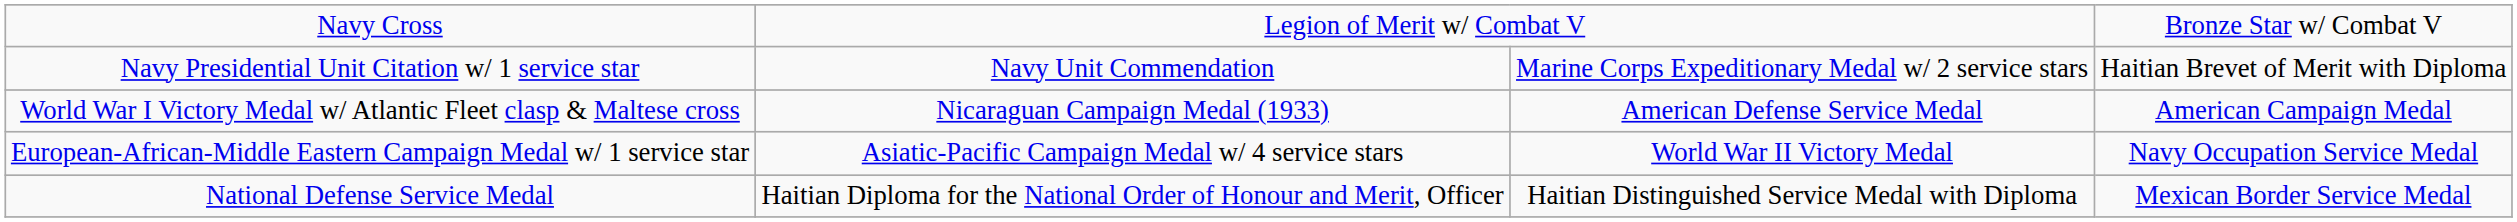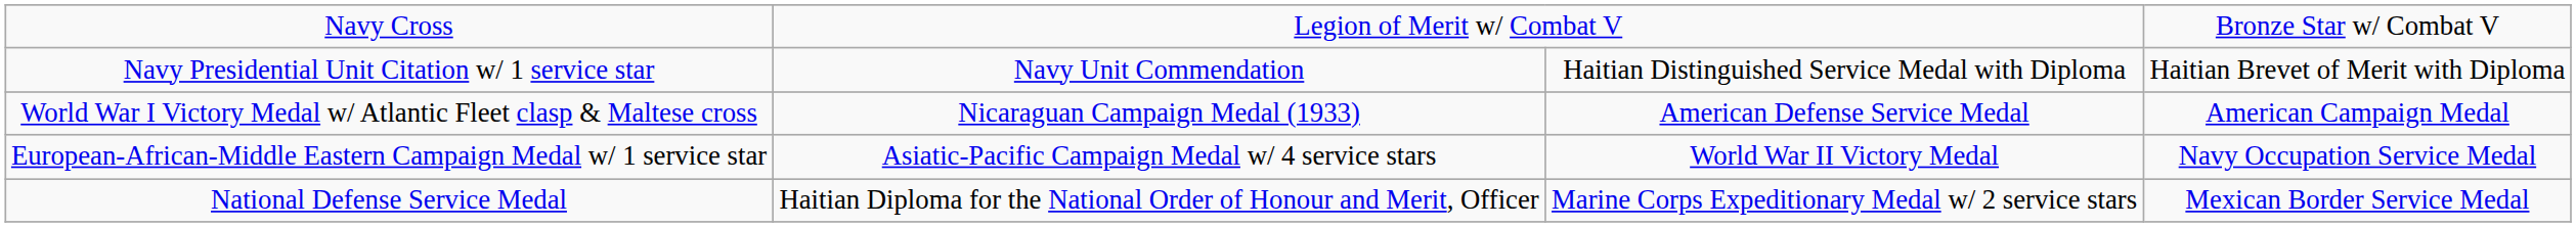Navy Presidential Unit Citation w/ 1 service star | column 3: Marine Corps Expeditionary Medal w/ 2 service stars -> Haitian Distinguished Service Medal with Diploma
National Defense Service Medal | column 3: Haitian Distinguished Service Medal with Diploma -> Marine Corps Expeditionary Medal w/ 2 service stars
